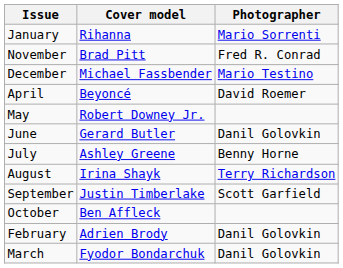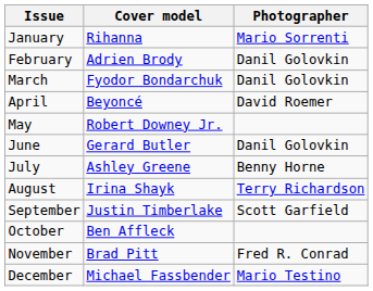rows swapped: February <-> November
rows swapped: March <-> December
